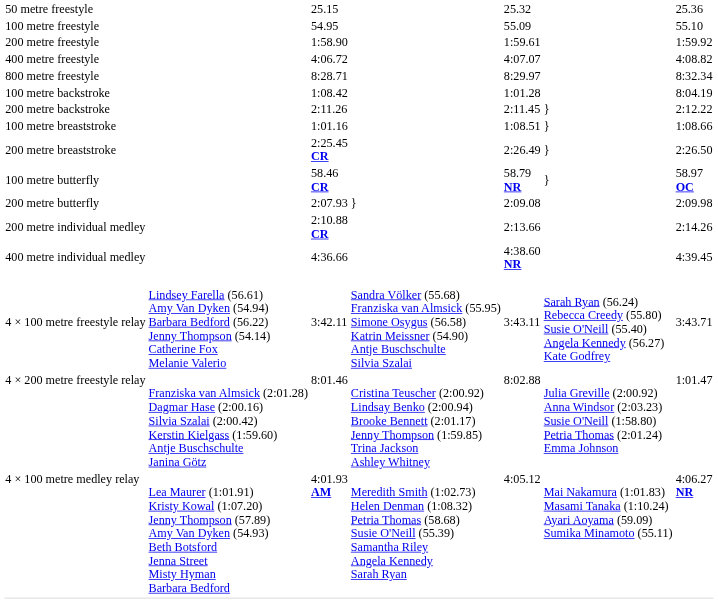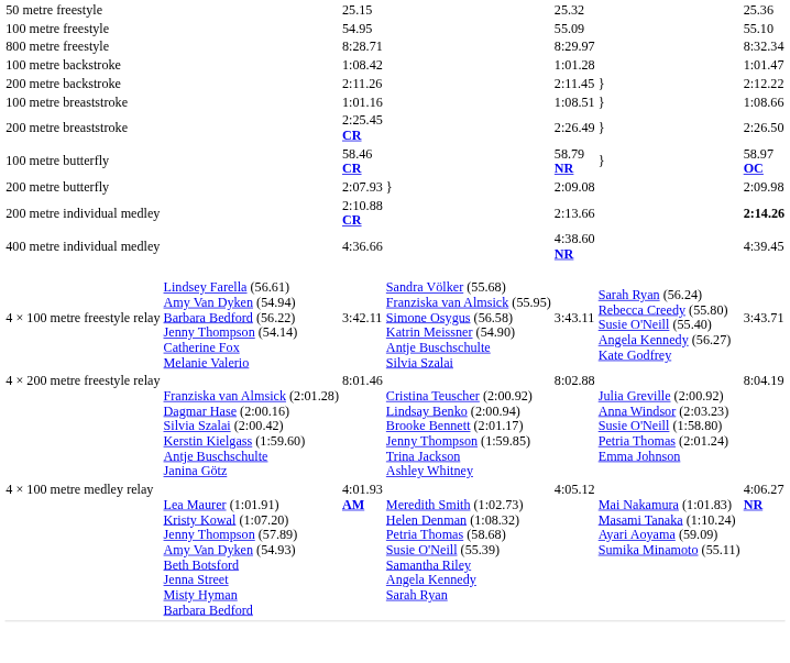- row: 200 metre freestyle | 1:58.90 | 1:59.61 | 1:59.92
- row: 400 metre freestyle | 4:06.72 | 4:07.07 | 4:08.82
100 metre backstroke | column 7: 8:04.19 -> 1:01.47
200 metre individual medley | column 7: normal -> bold
4 × 200 metre freestyle relay | column 7: 1:01.47 -> 8:04.19
